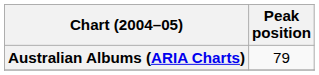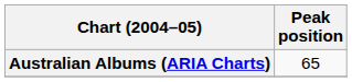Australian Albums (ARIA Charts) | Peak position: 79 -> 65
